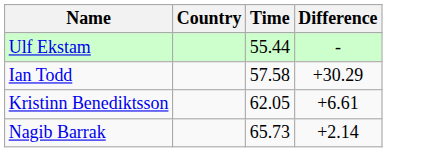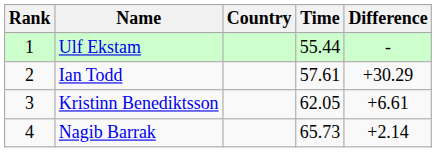+ column: Rank | 1 | 2 | 3 | 4
Ian Todd | Time: 57.58 -> 57.61
